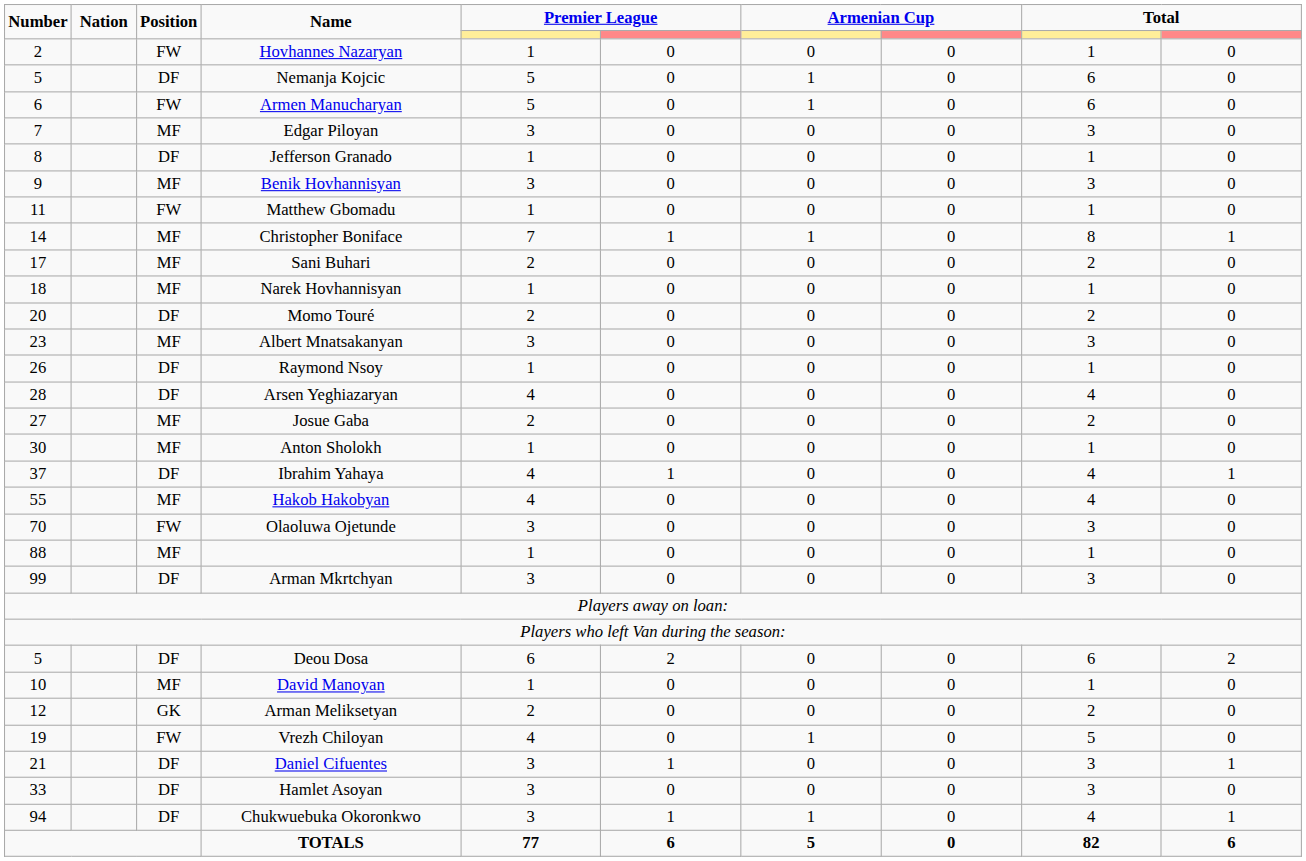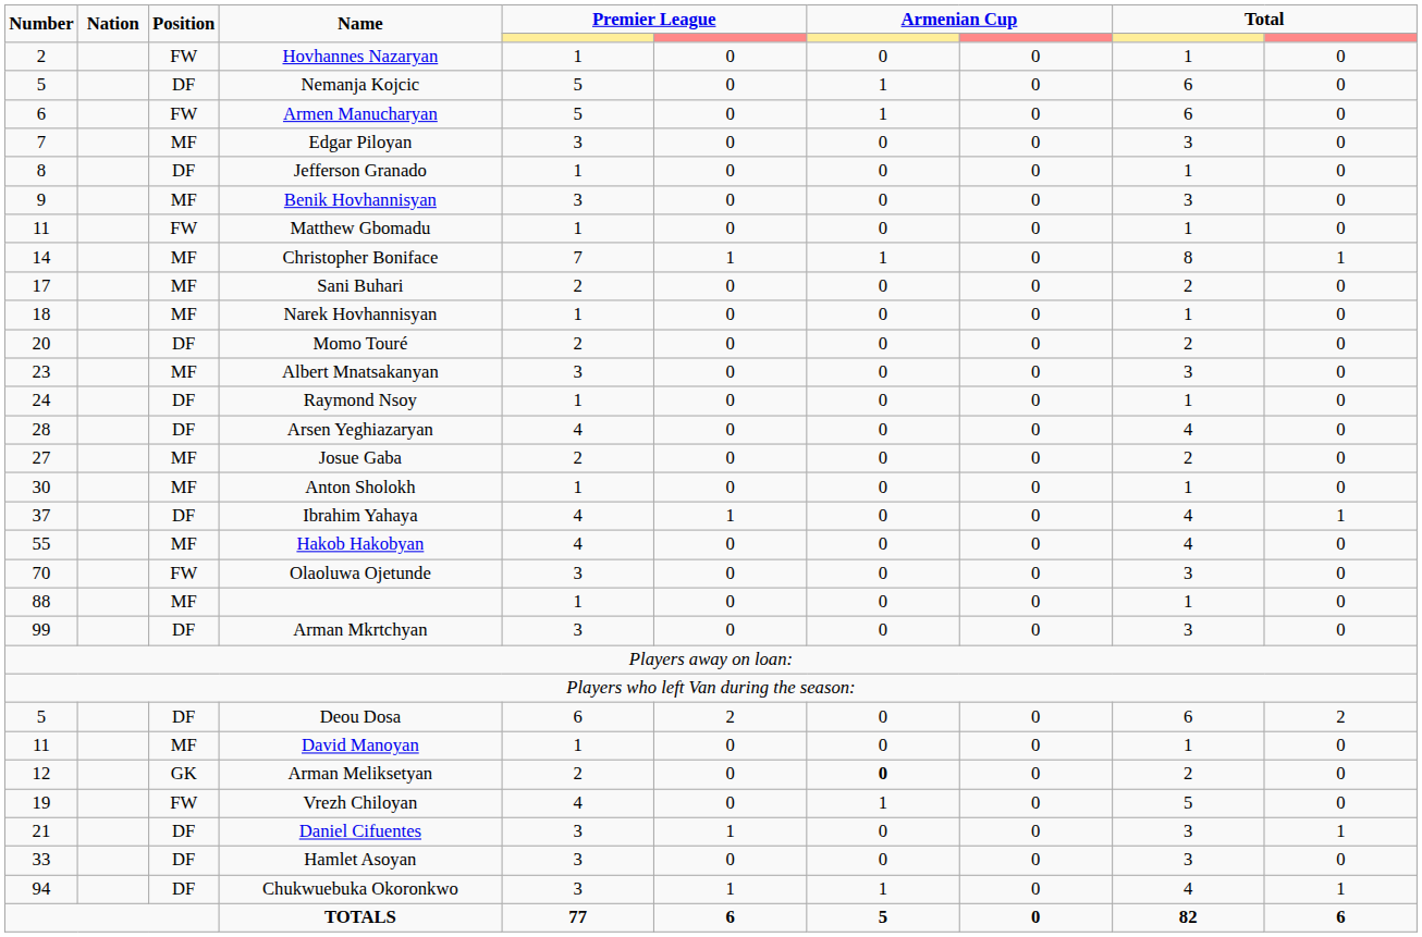Raymond Nsoy | Number: 26 -> 24
David Manoyan | Number: 10 -> 11
Arman Meliksetyan | column 7: normal -> bold
